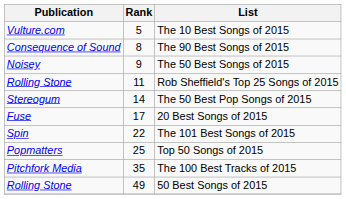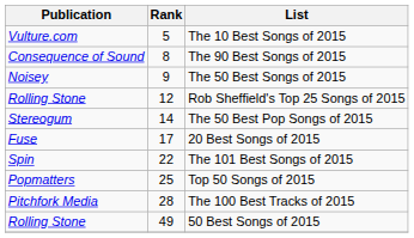Rob Sheffield's Top 25 Songs of 2015 | Rank: 11 -> 12
The 100 Best Tracks of 2015 | Rank: 35 -> 28
